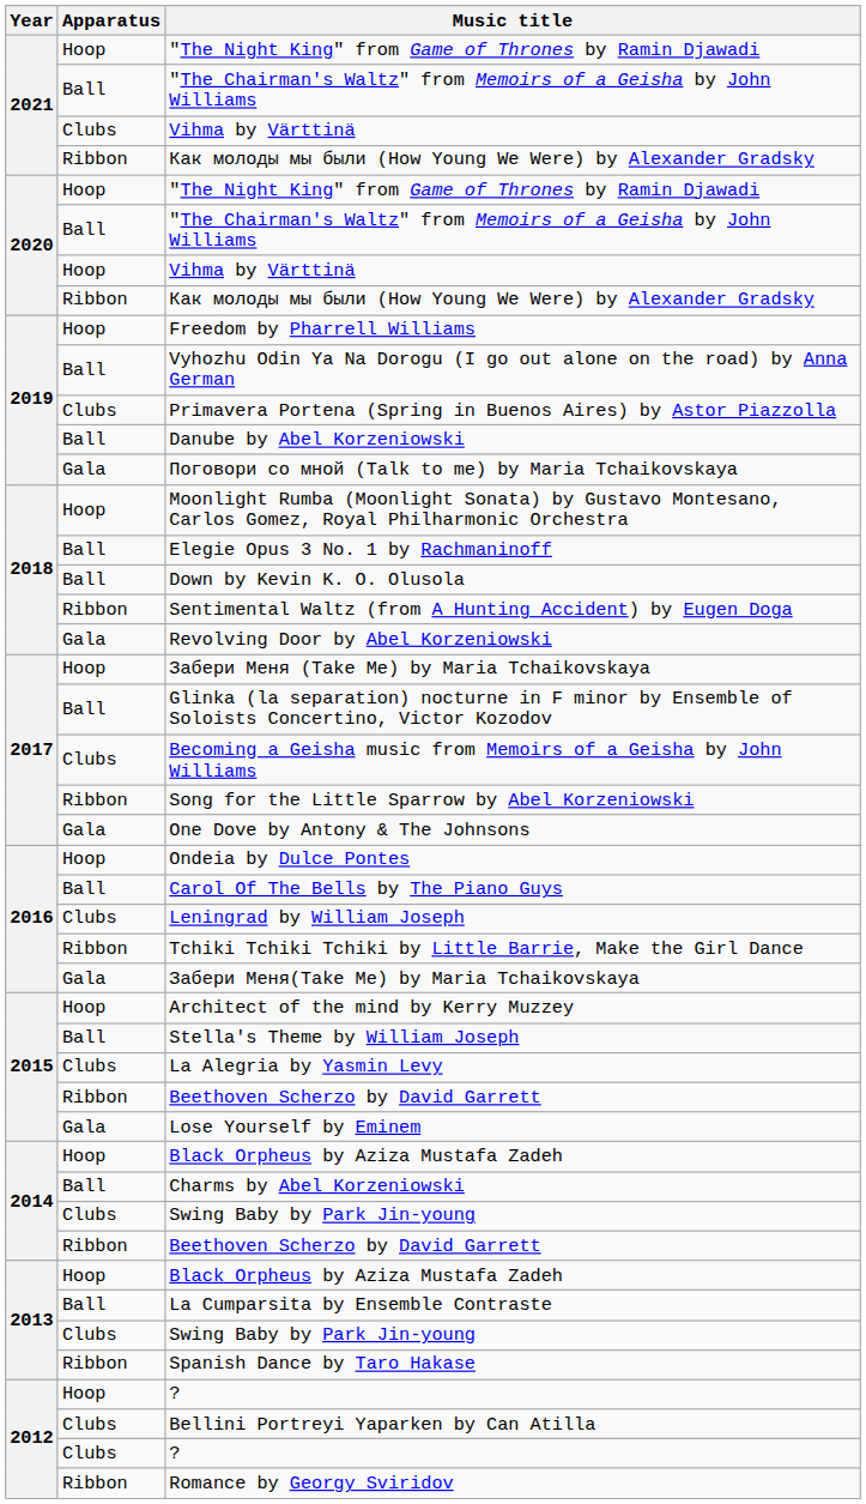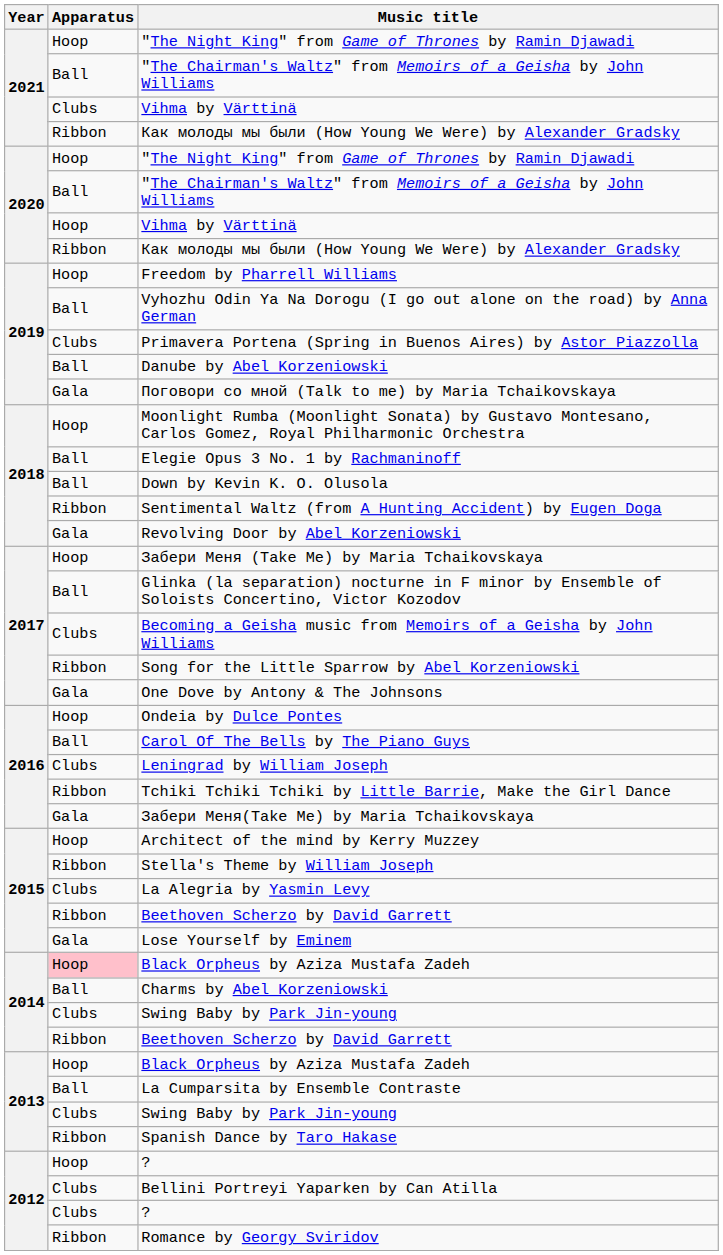Stella's Theme by William Joseph | Apparatus: Ball -> Ribbon
2014 / Black Orpheus by Aziza Mustafa Zadeh | Apparatus: no background -> pink background
